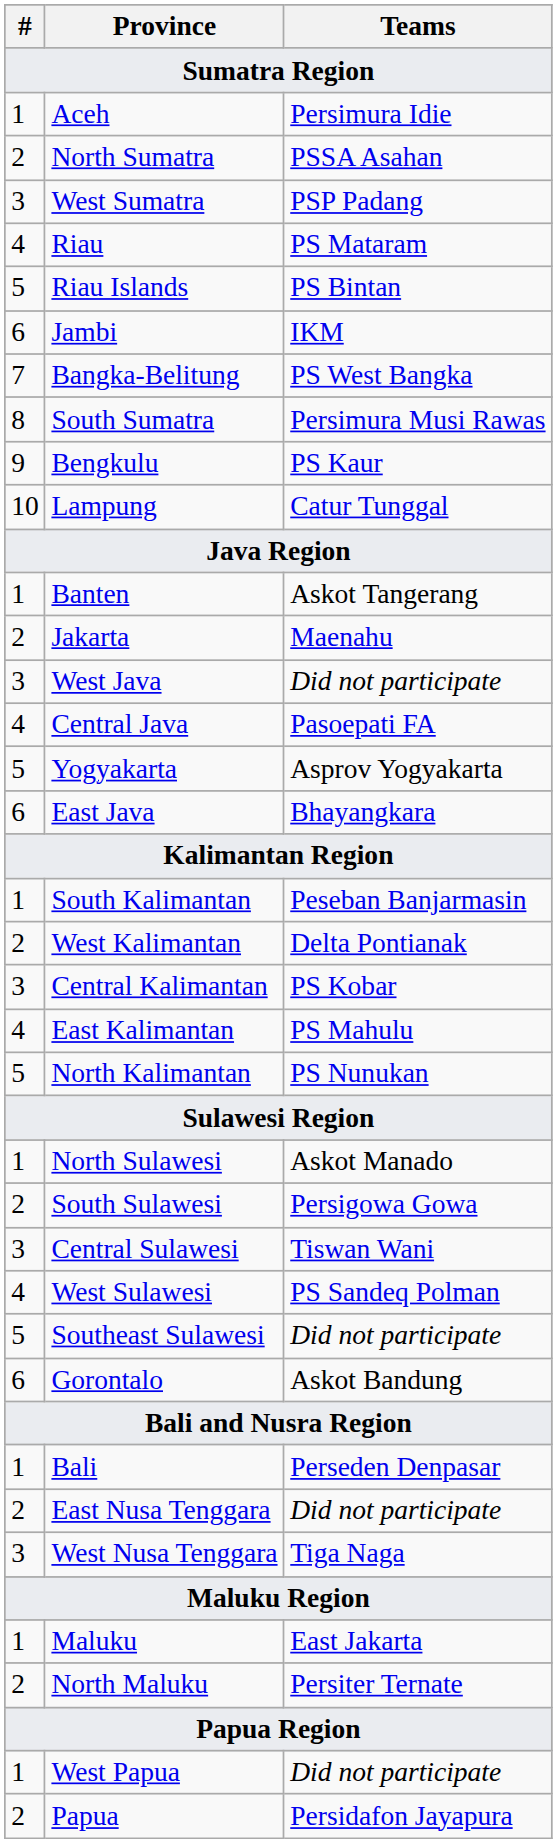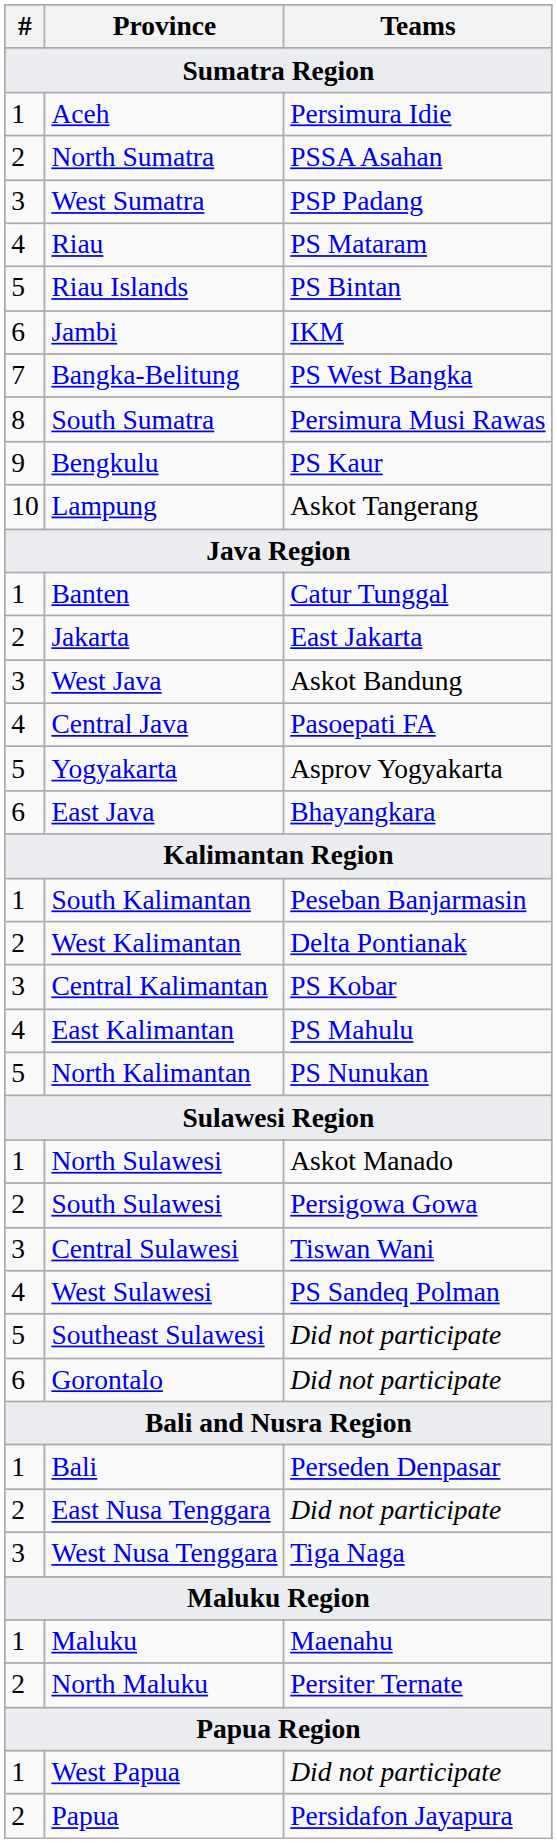Lampung | Teams: Catur Tunggal -> Askot Tangerang
Banten | Teams: Askot Tangerang -> Catur Tunggal
Jakarta | Teams: Maenahu -> East Jakarta
West Java | Teams: Did not participate -> Askot Bandung
Gorontalo | Teams: Askot Bandung -> Did not participate
Maluku | Teams: East Jakarta -> Maenahu
